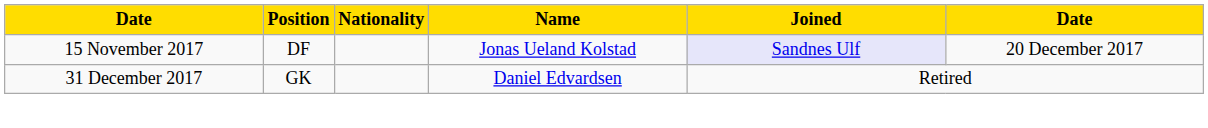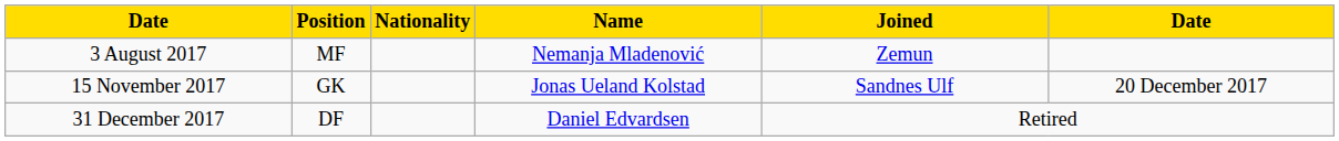+ row: 3 August 2017 | MF | Nemanja Mladenović | Zemun
15 November 2017 | Position: DF -> GK
15 November 2017 | Joined: lavender background -> no background
31 December 2017 | Position: GK -> DF
